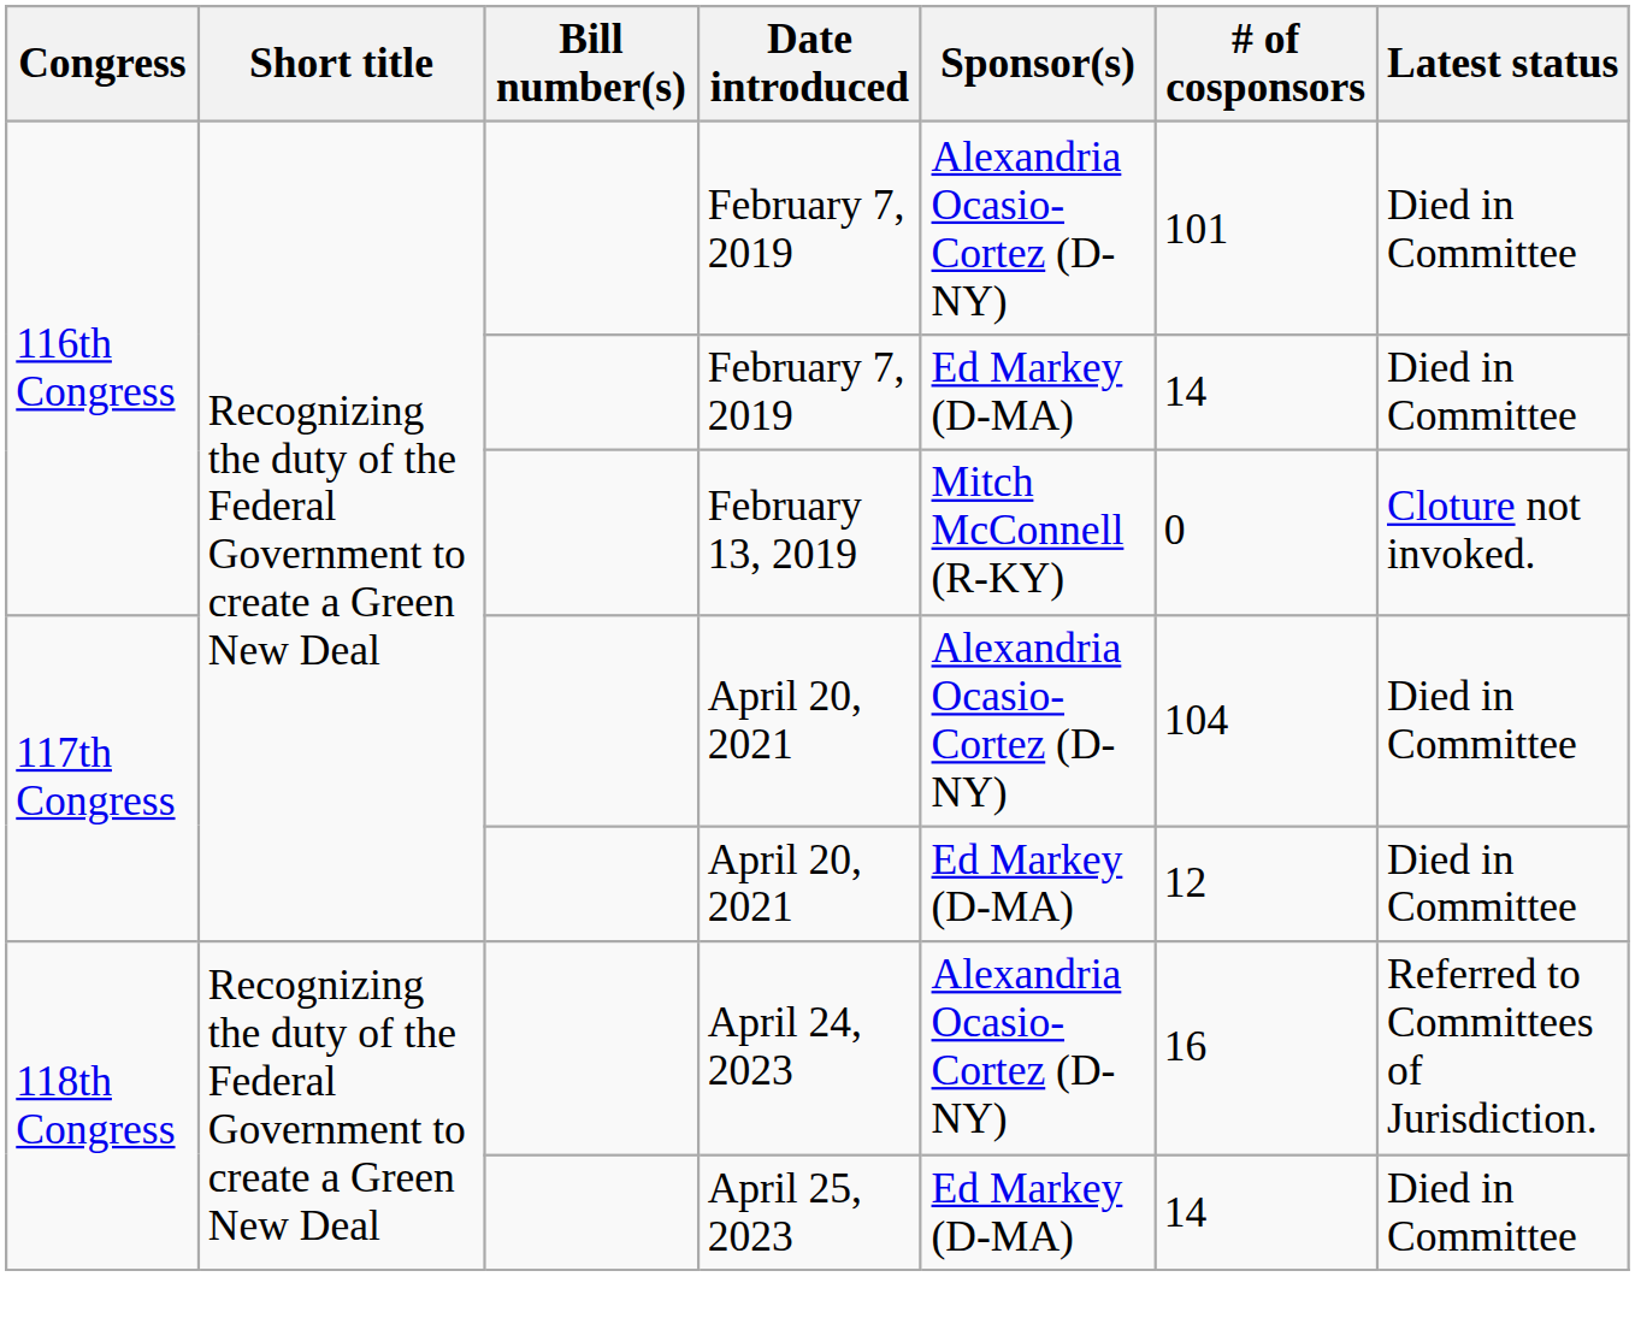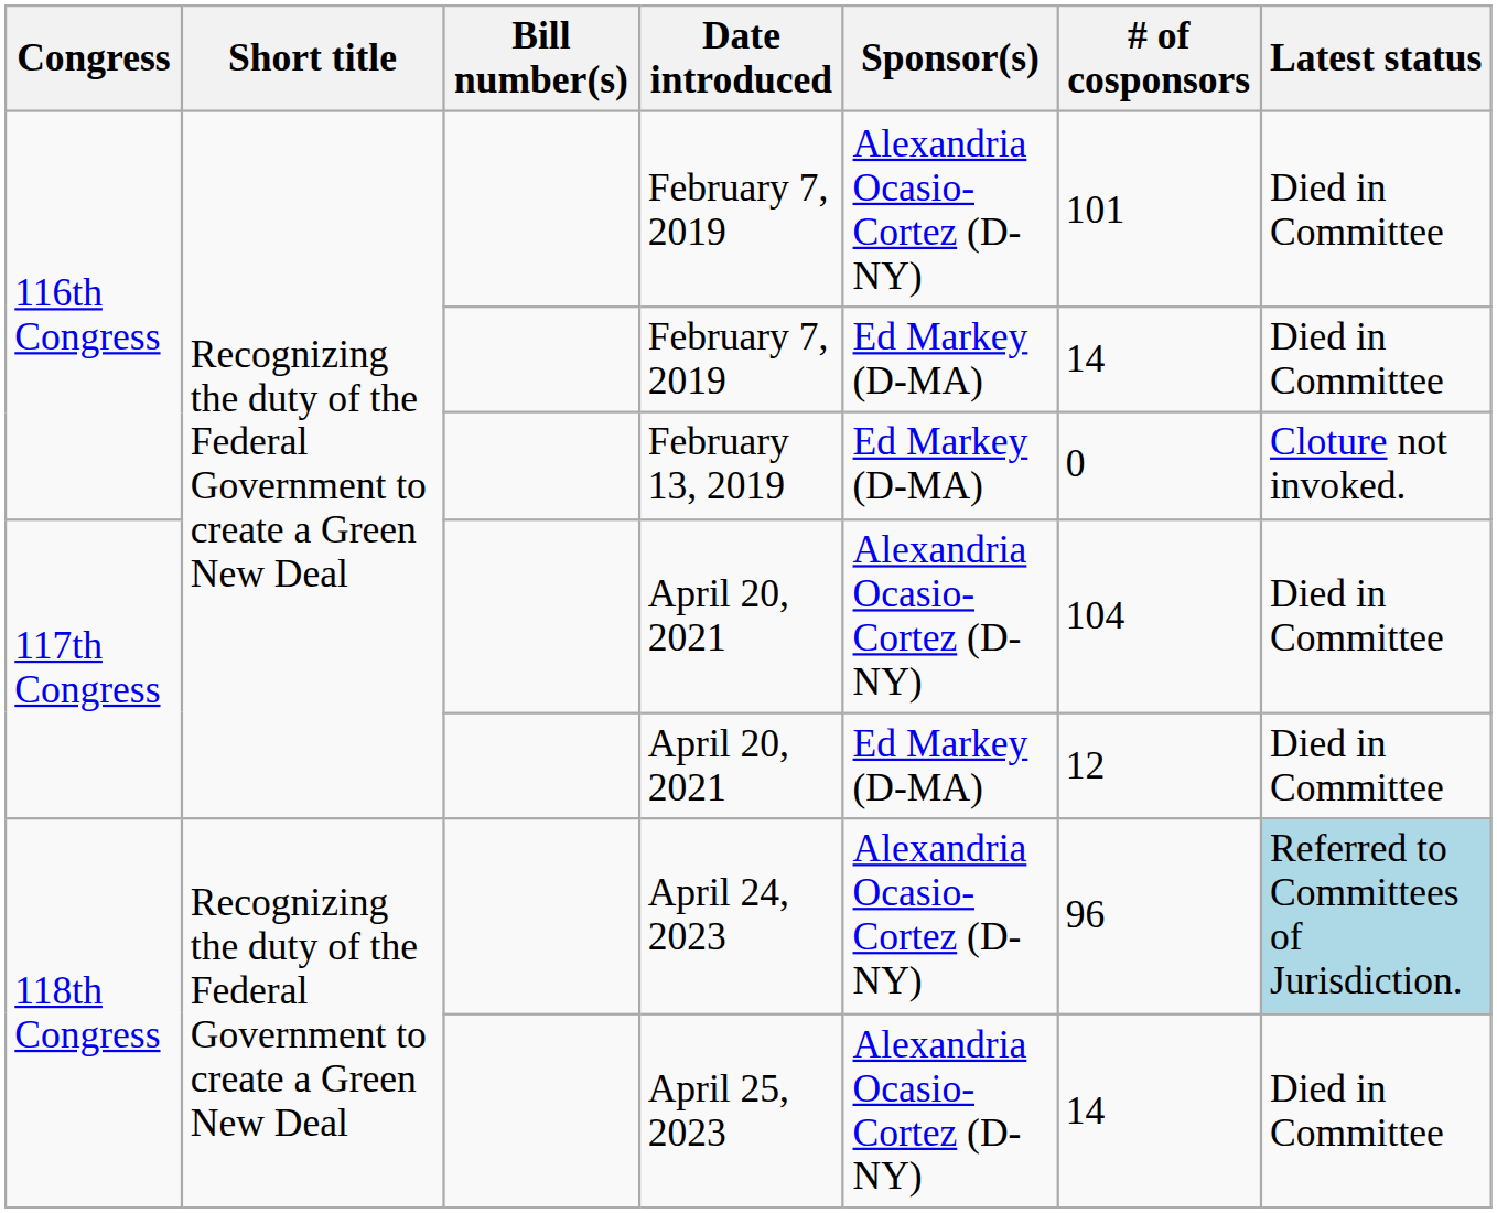February 13, 2019 | Sponsor(s): Mitch McConnell (R-KY) -> Ed Markey (D-MA)
April 24, 2023 | # of cosponsors: 16 -> 96
April 24, 2023 | Latest status: no background -> lightblue background
April 25, 2023 | Sponsor(s): Ed Markey (D-MA) -> Alexandria Ocasio-Cortez (D-NY)
